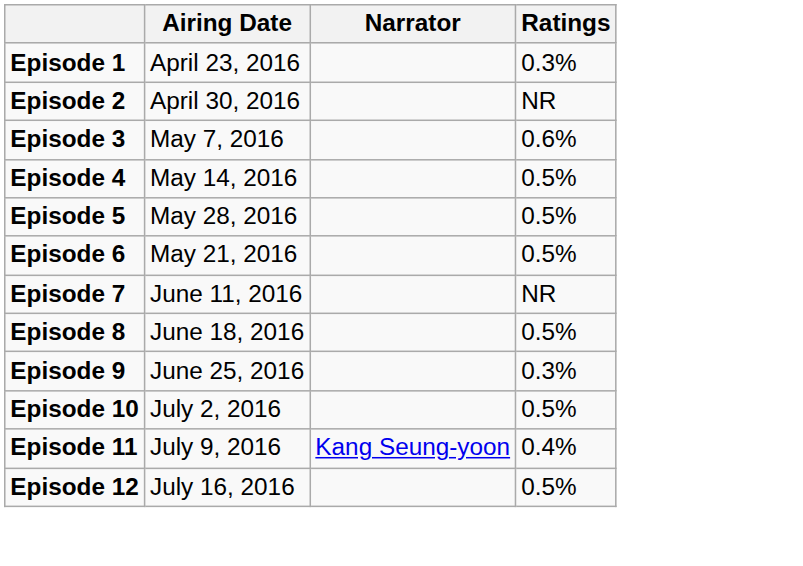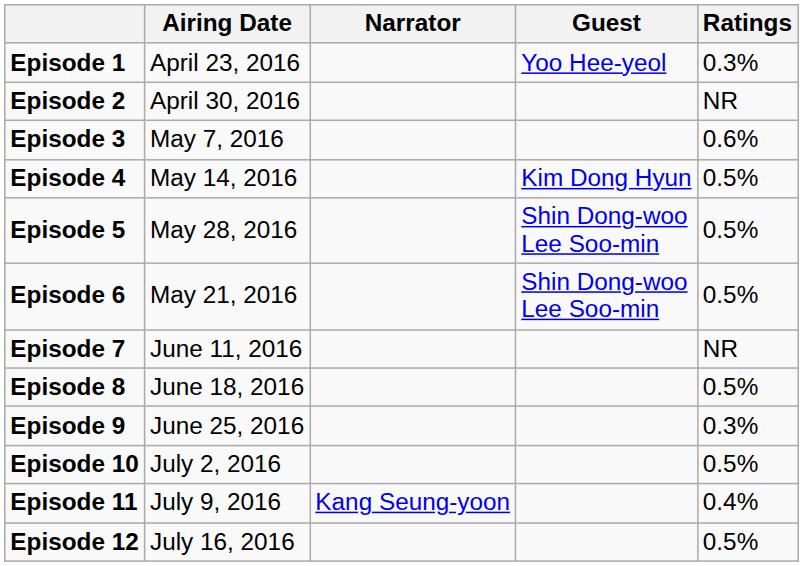+ column: Guest | Yoo Hee-yeol | Kim Dong Hyun | Shin Dong-woo Lee Soo-min | Shin Dong-woo Lee Soo-min
